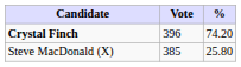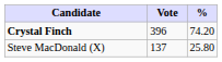Steve MacDonald (X) | Vote: 385 -> 137
